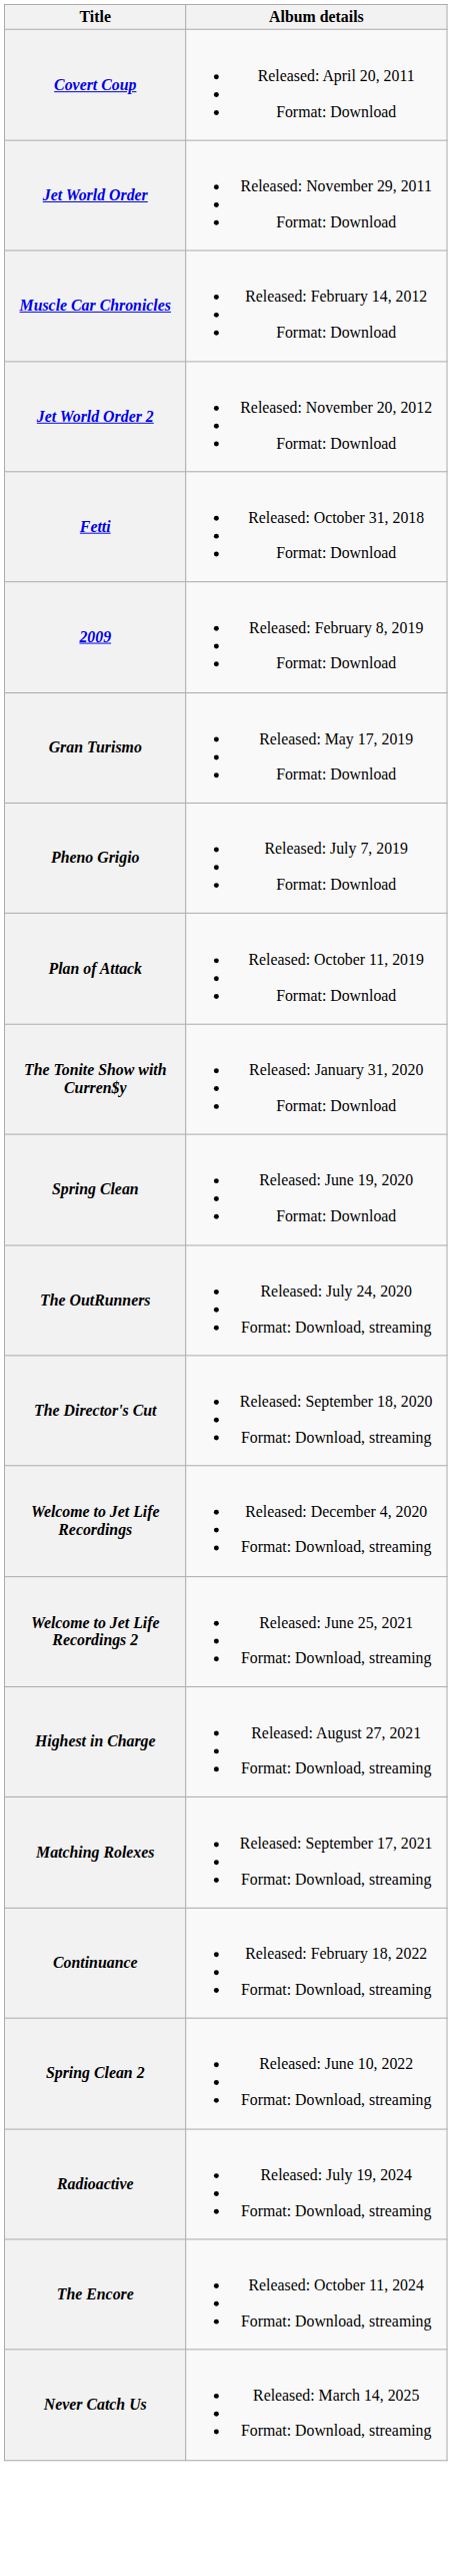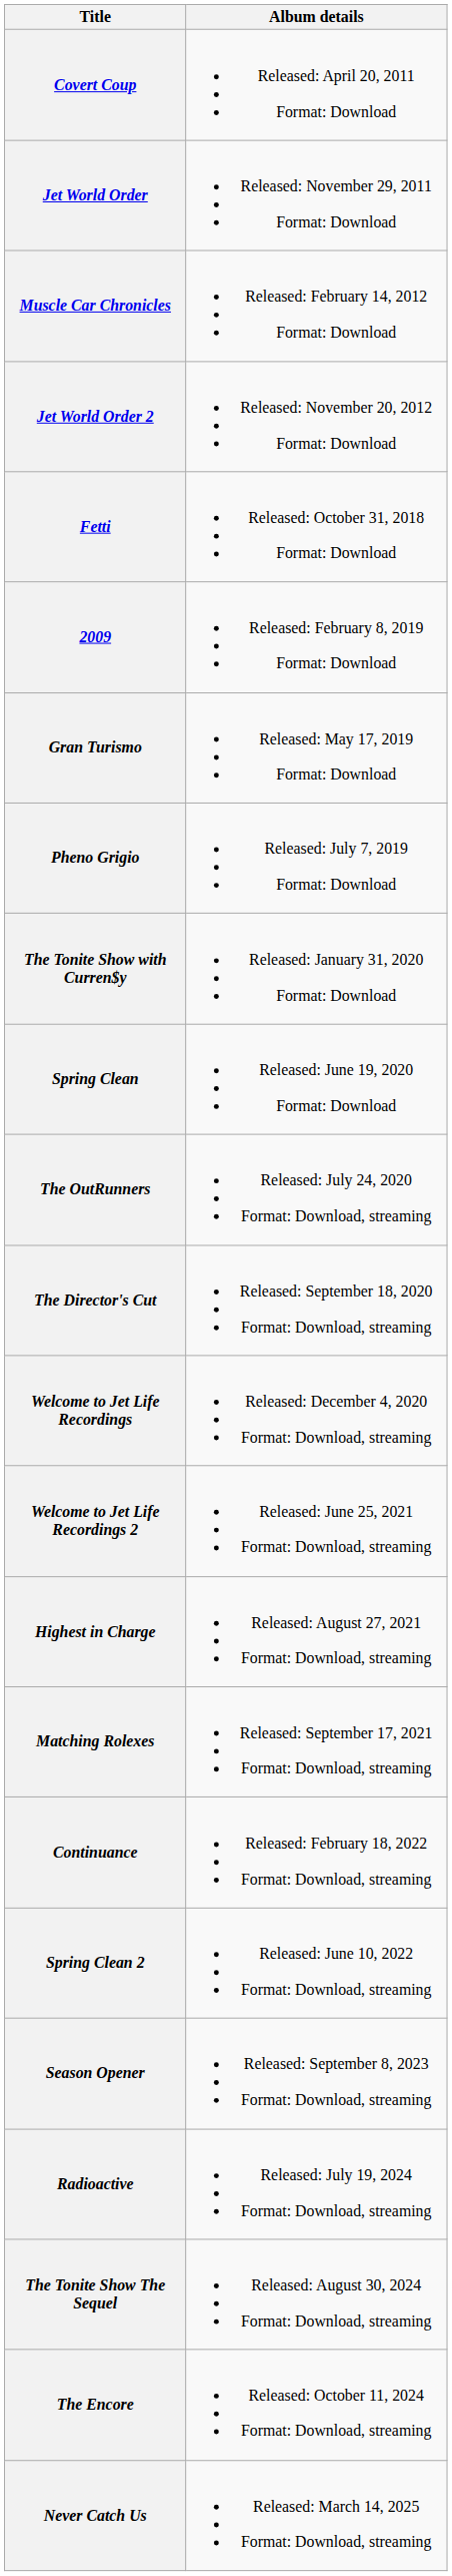- row: Plan of Attack | Released: October 11, 2019 Format: Download
+ row: Season Opener | Released: September 8, 2023 Format: Download, streaming
+ row: The Tonite Show The Sequel | Released: August 30, 2024 Format: Download, streaming
